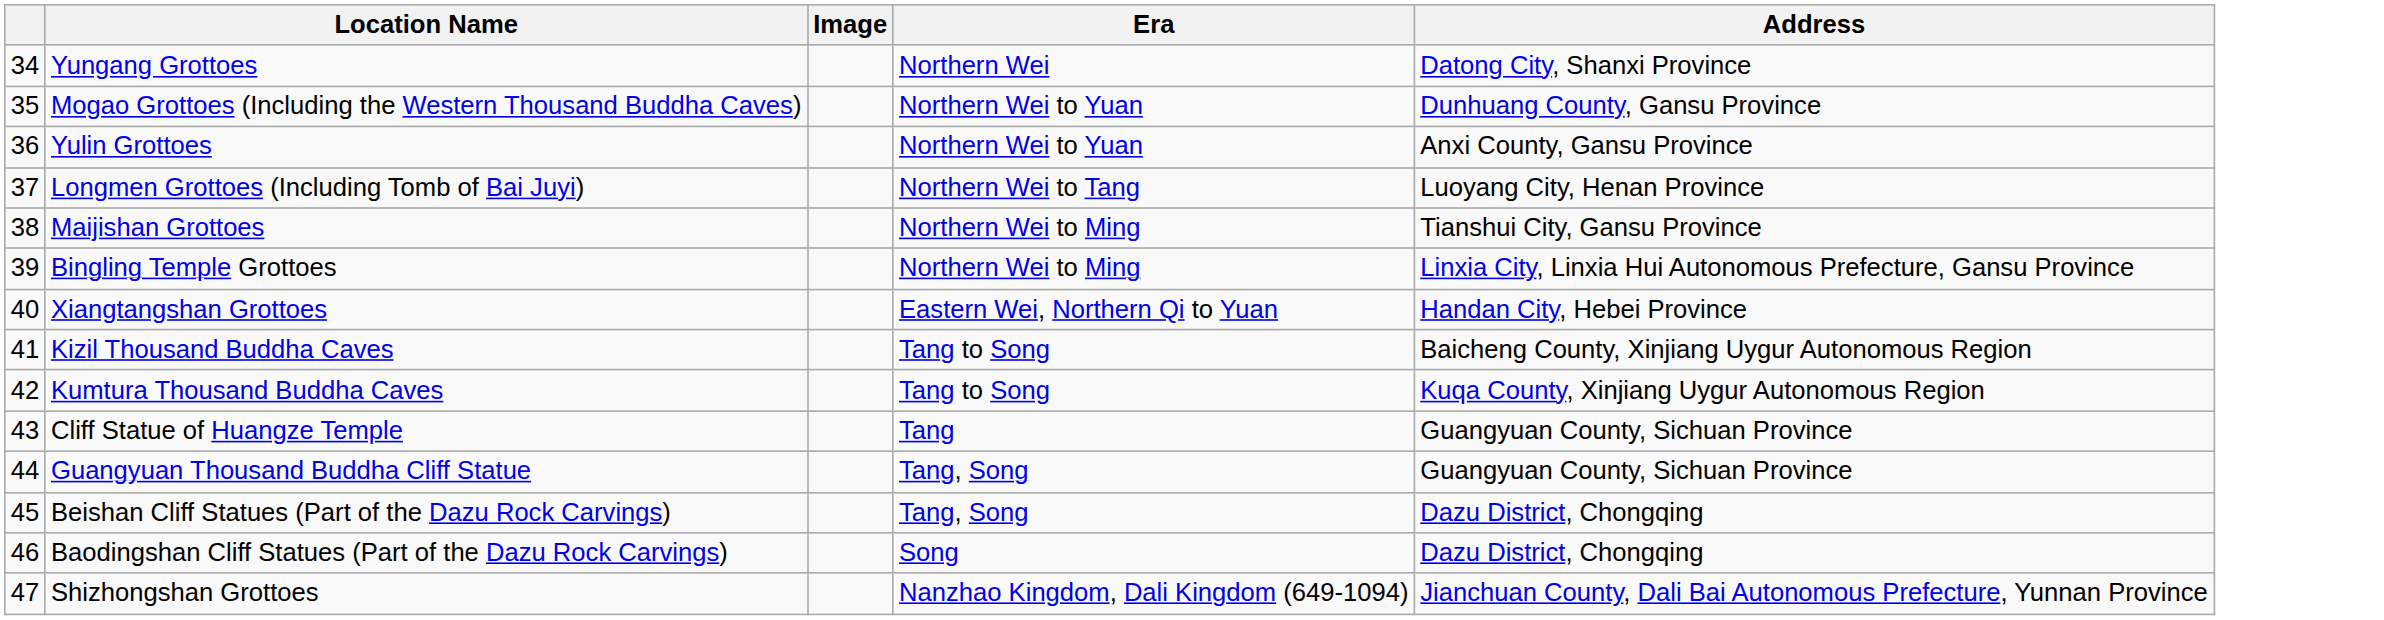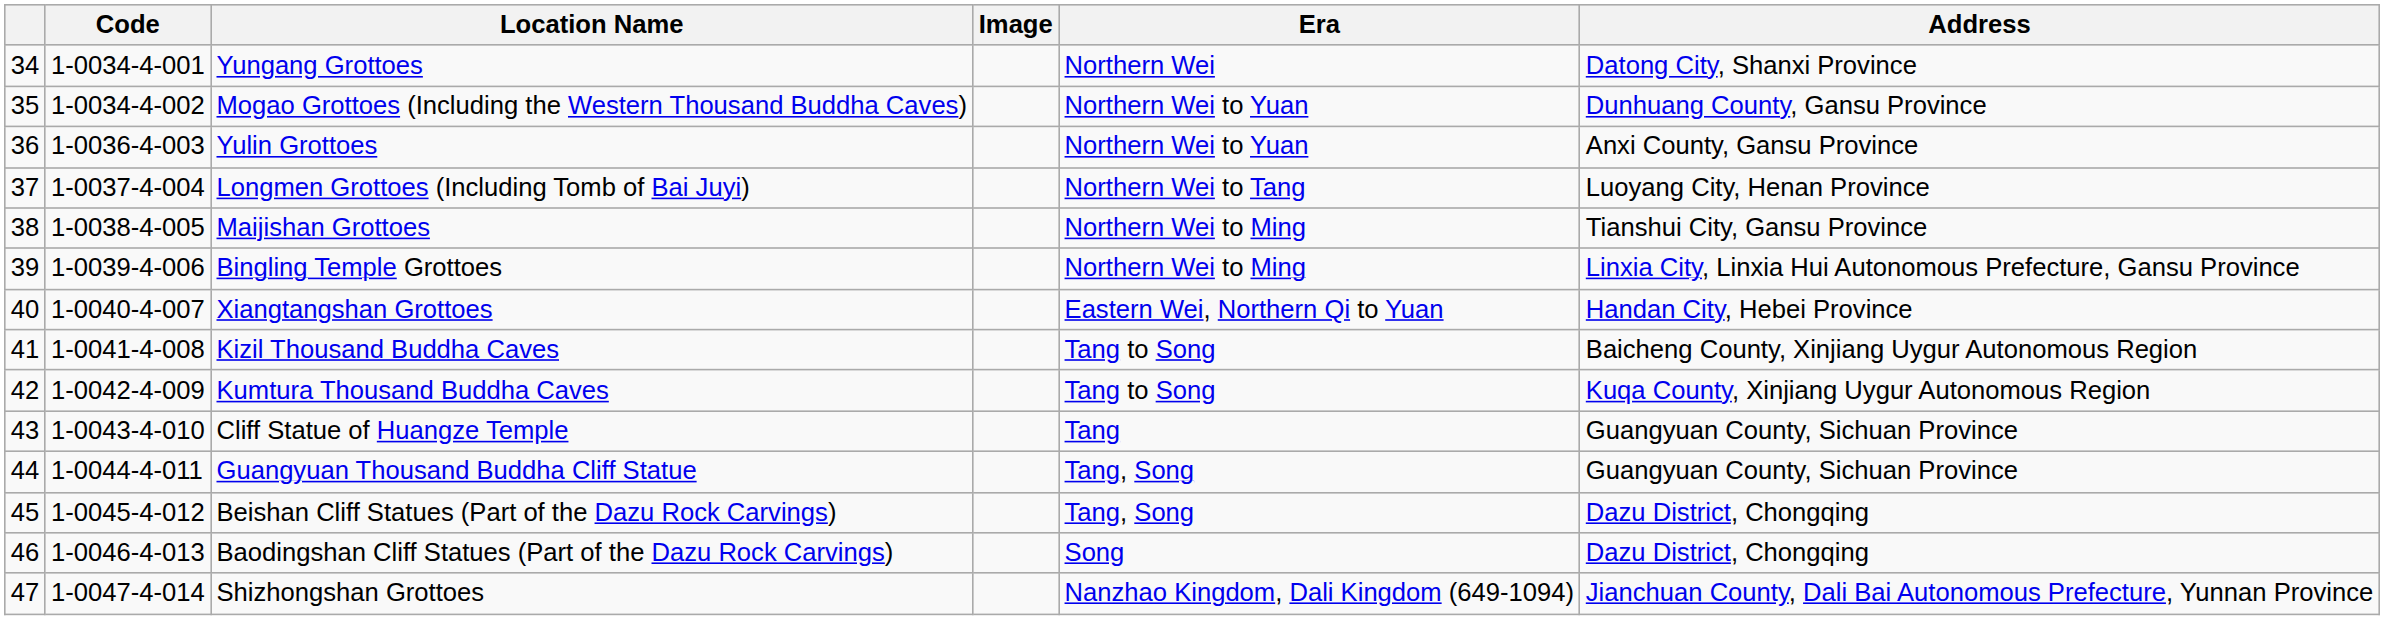+ column: Code | 1-0034-4-001 | 1-0034-4-002 | 1-0036-4-003 | 1-0037-4-004 | 1-0038-4-005 | 1-0039-4-006 | 1-0040-4-007 | 1-0041-4-008 | 1-0042-4-009 | 1-0043-4-010 | 1-0044-4-011 | 1-0045-4-012 | 1-0046-4-013 | 1-0047-4-014
